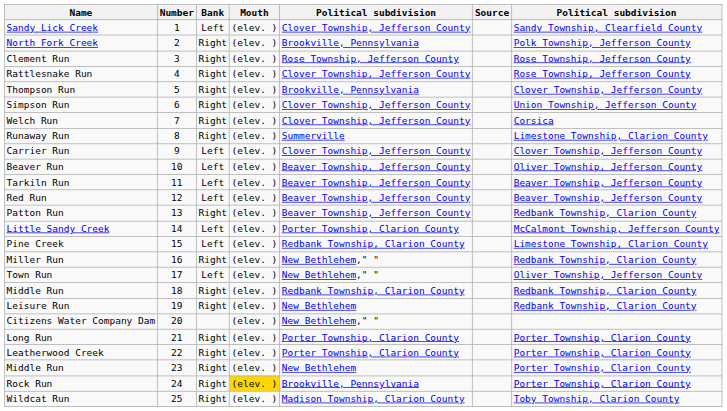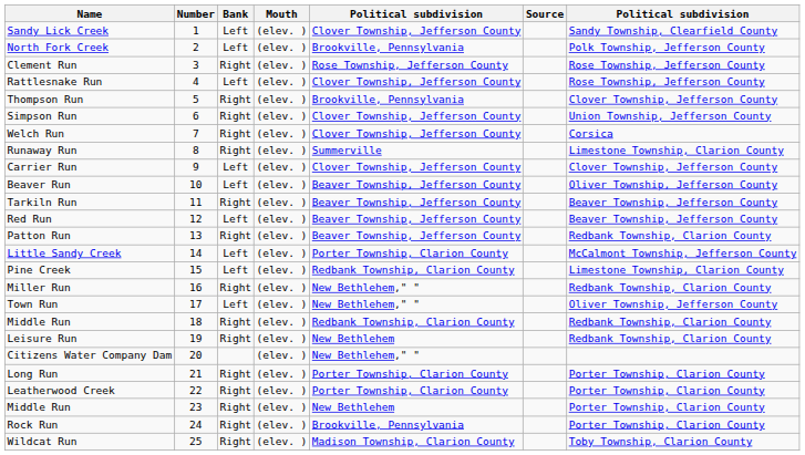North Fork Creek | Bank: Right -> Left
Rattlesnake Run | Bank: Right -> Left
Tarkiln Run | Bank: Left -> Right
Rock Run | Mouth: gold background -> no background
